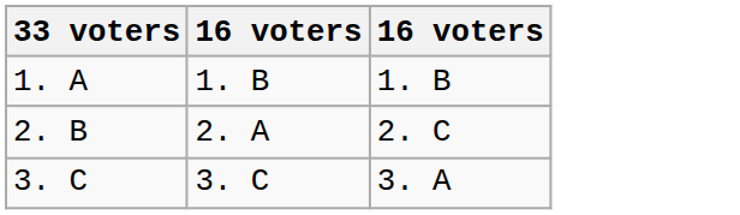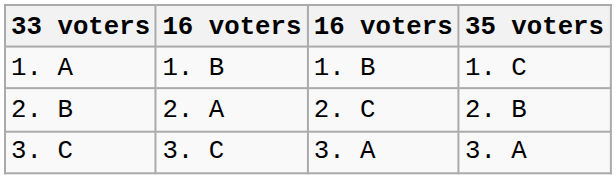+ column: 35 voters | 1. C | 2. B | 3. A
